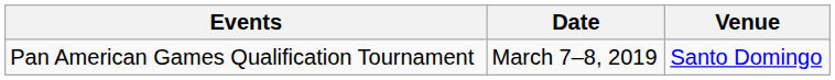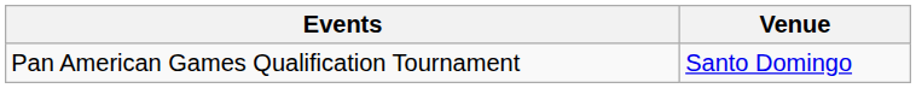- column: Date | March 7–8, 2019
